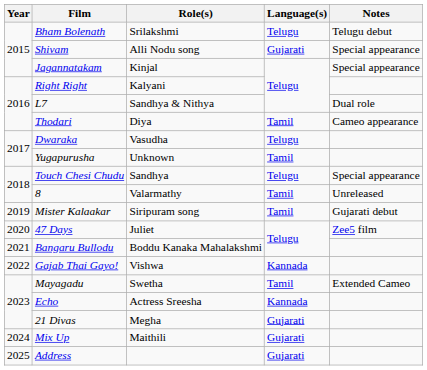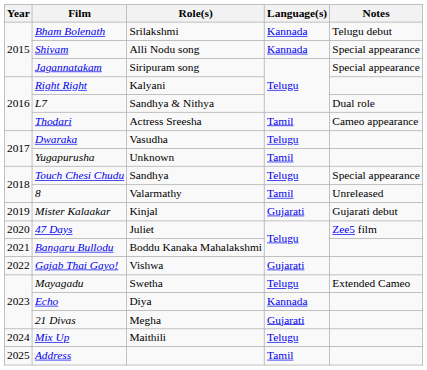Bham Bolenath | Language(s): Telugu -> Kannada
Shivam | Language(s): Gujarati -> Kannada
Jagannatakam | Role(s): Kinjal -> Siripuram song
Thodari | Role(s): Diya -> Actress Sreesha
Mister Kalaakar | Role(s): Siripuram song -> Kinjal
Mister Kalaakar | Language(s): Tamil -> Gujarati
Gajab Thai Gayo! | Language(s): Kannada -> Gujarati
Mayagadu | Language(s): Tamil -> Telugu
Echo | Role(s): Actress Sreesha -> Diya
Mix Up | Language(s): Gujarati -> Telugu
Address | Language(s): Gujarati -> Tamil
